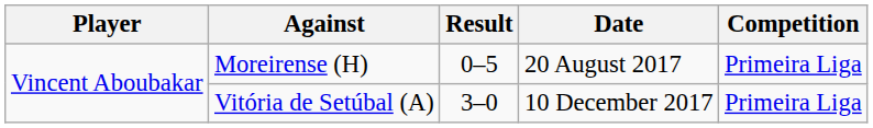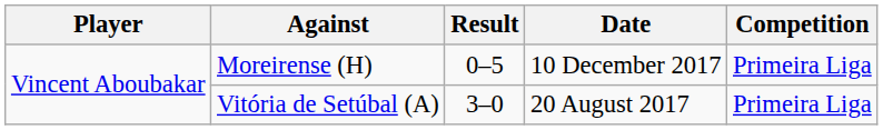Moreirense (H) | Date: 20 August 2017 -> 10 December 2017
Vitória de Setúbal (A) | Date: 10 December 2017 -> 20 August 2017
